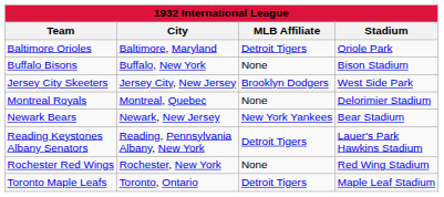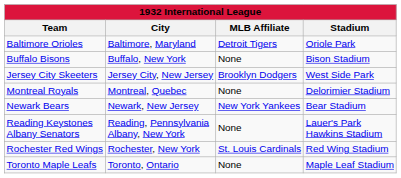Reading Keystones Albany Senators | MLB Affiliate: Detroit Tigers -> None
Rochester Red Wings | MLB Affiliate: None -> St. Louis Cardinals
Toronto Maple Leafs | MLB Affiliate: Detroit Tigers -> None
